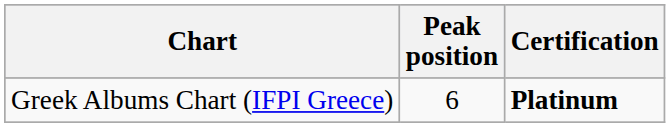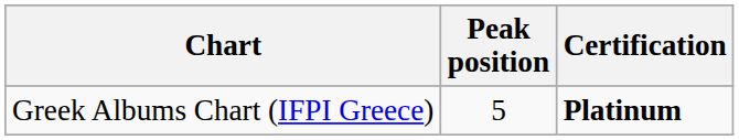Greek Albums Chart (IFPI Greece) | Peak position: 6 -> 5
